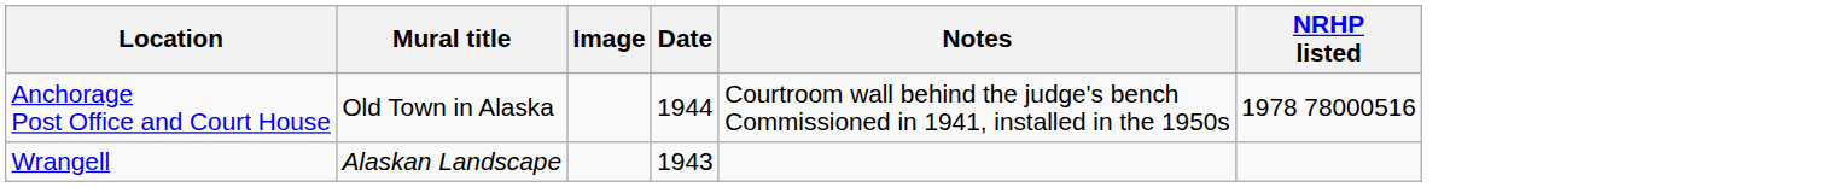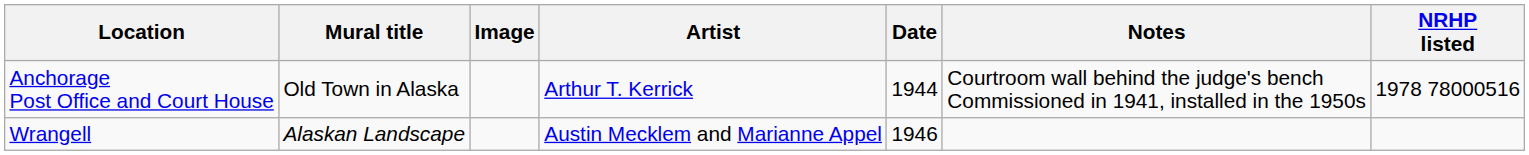+ column: Artist | Arthur T. Kerrick | Austin Mecklem and Marianne Appel
Wrangell | Date: 1943 -> 1946
